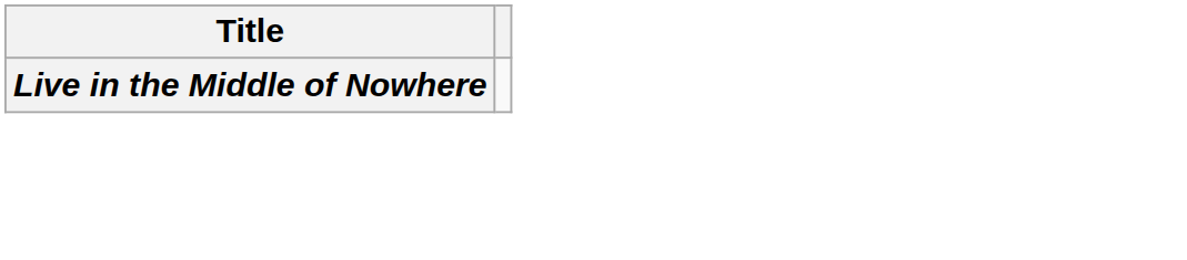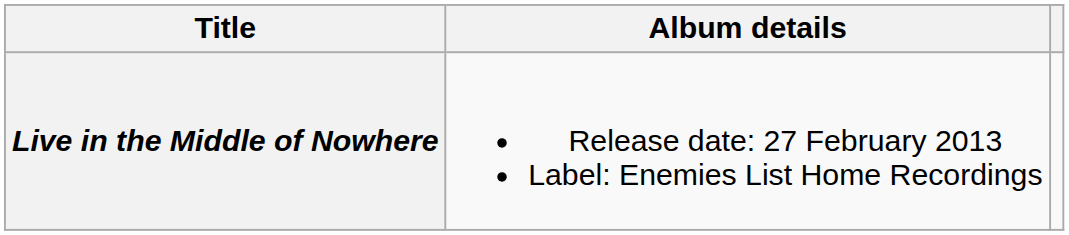+ column: Album details | Release date: 27 February 2013 Label: Enemies List Home Recordings
